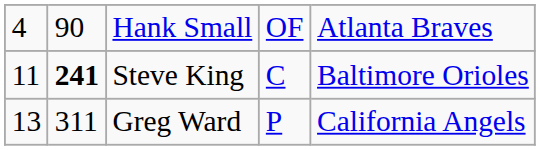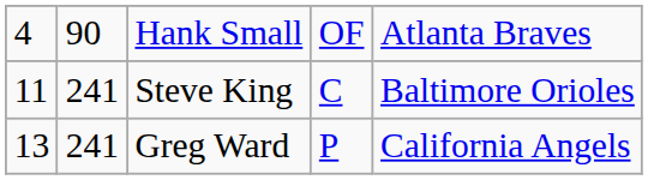Steve King | column 2: bold -> normal
Greg Ward | column 2: 311 -> 241
